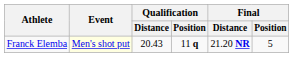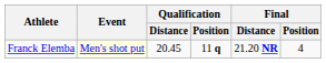Franck Elemba | Qualification / Distance: 20.43 -> 20.45
Franck Elemba | Final / Position: 5 -> 4
